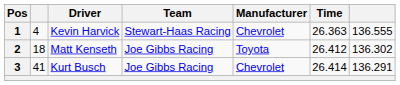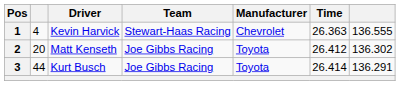2 | column 2: 18 -> 20
3 | column 2: 41 -> 44
3 | Manufacturer: Chevrolet -> Toyota
